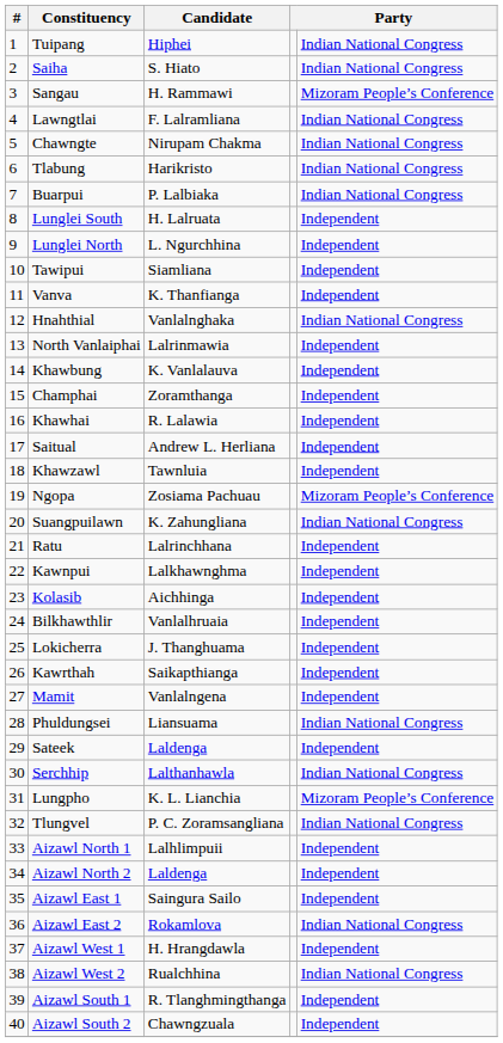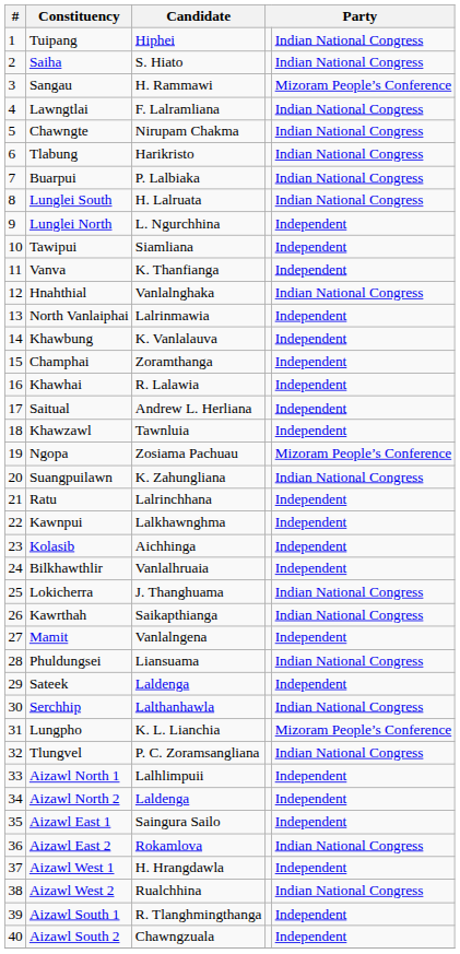Lunglei South | column 5: Independent -> Indian National Congress
Lokicherra | column 5: Independent -> Indian National Congress
Kawrthah | column 5: Independent -> Indian National Congress
